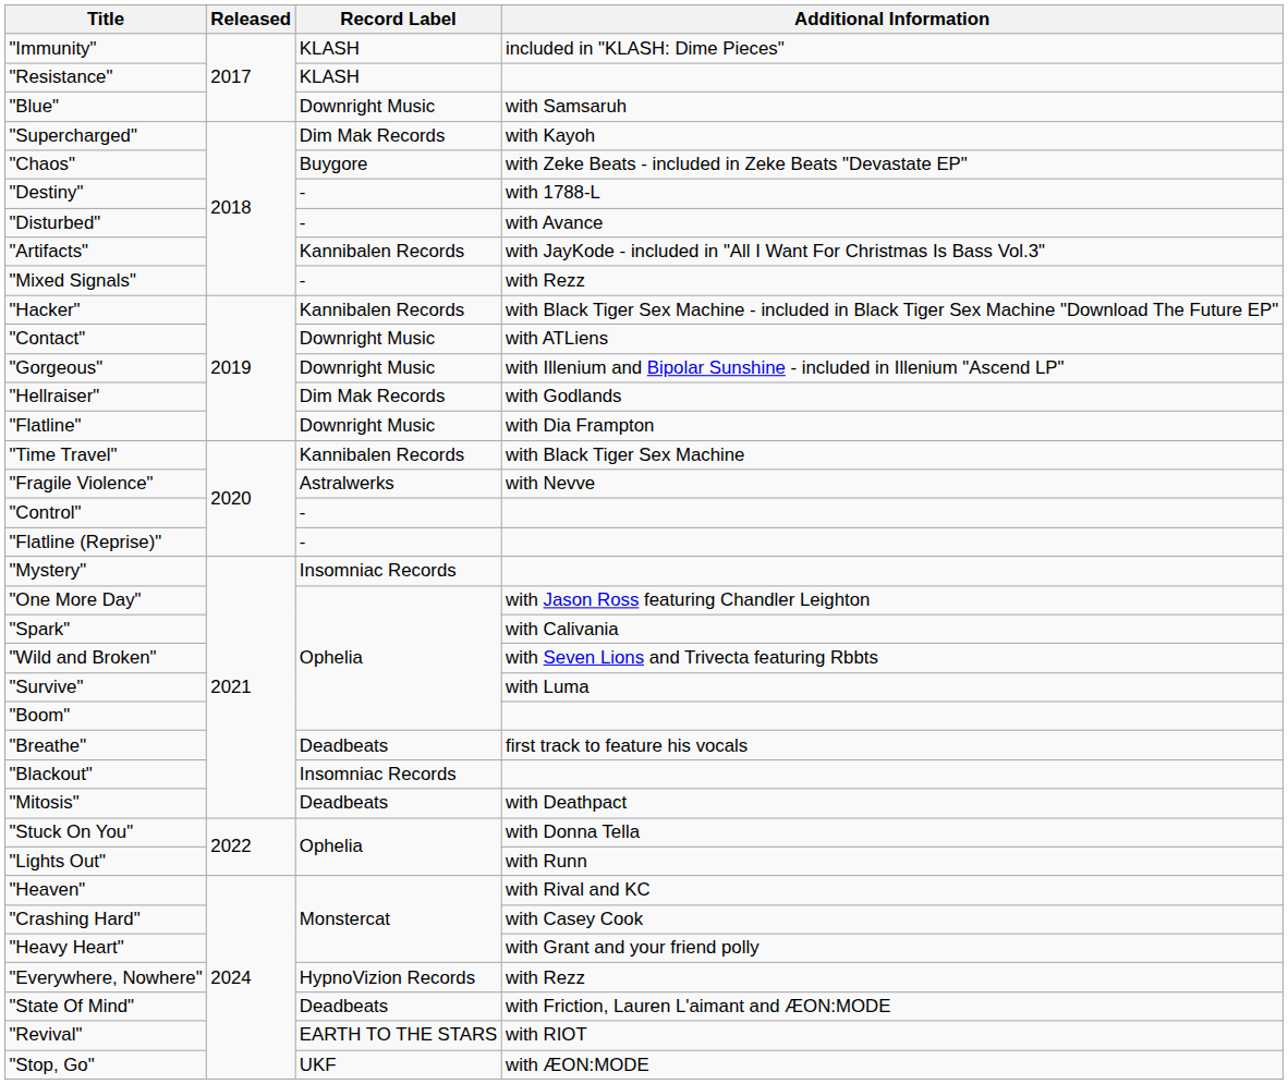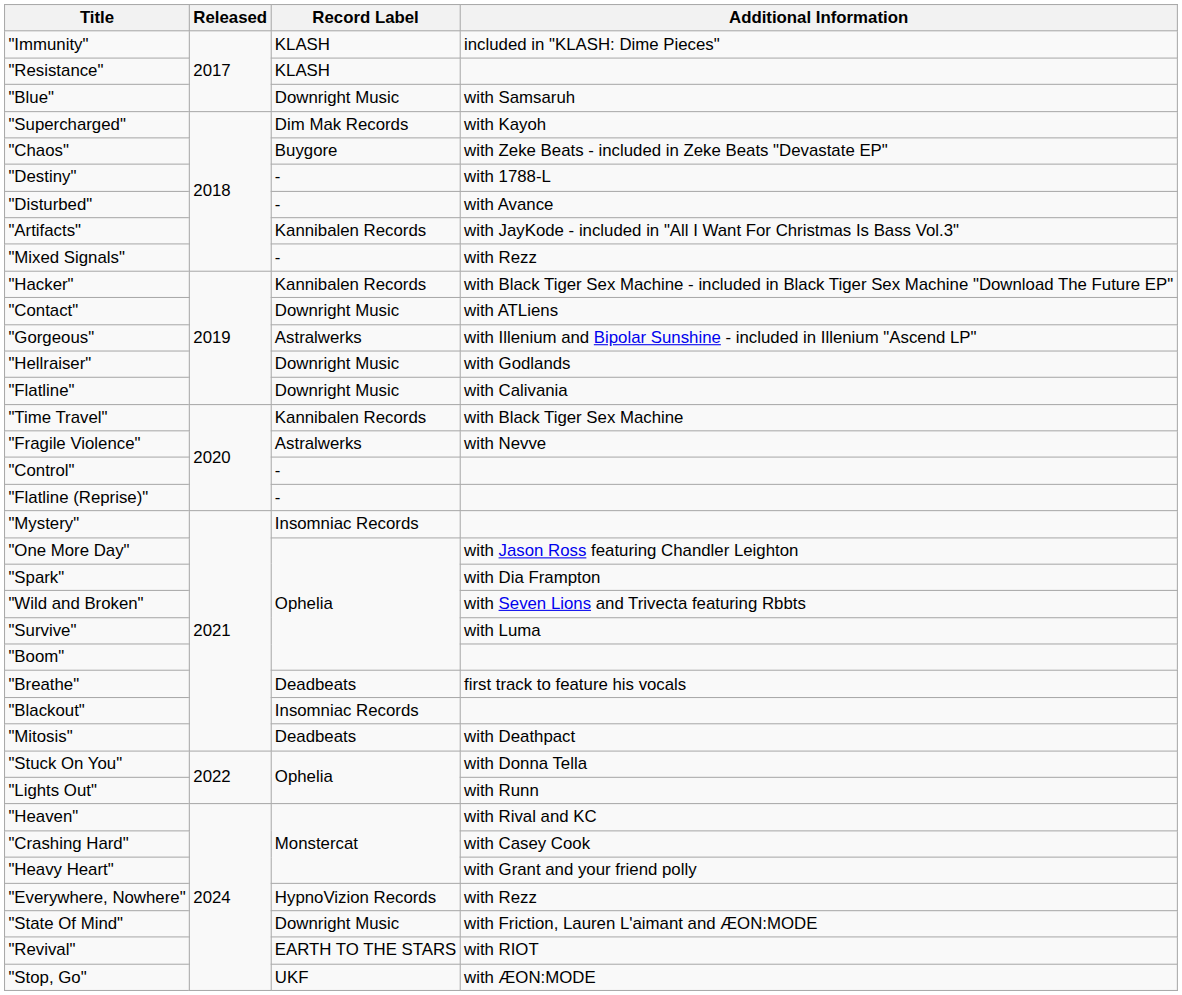"Gorgeous" | Record Label: Downright Music -> Astralwerks
"Hellraiser" | Record Label: Dim Mak Records -> Downright Music
"Flatline" | Additional Information: with Dia Frampton -> with Calivania
"Spark" | Additional Information: with Calivania -> with Dia Frampton
"State Of Mind" | Record Label: Deadbeats -> Downright Music
